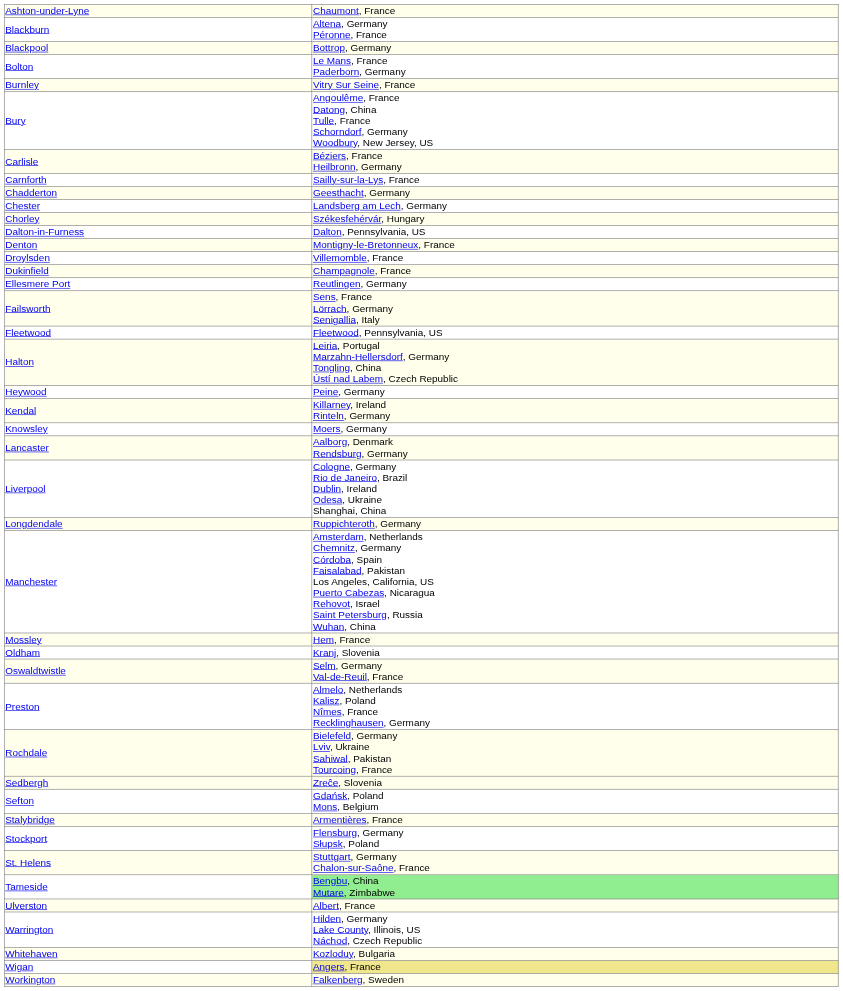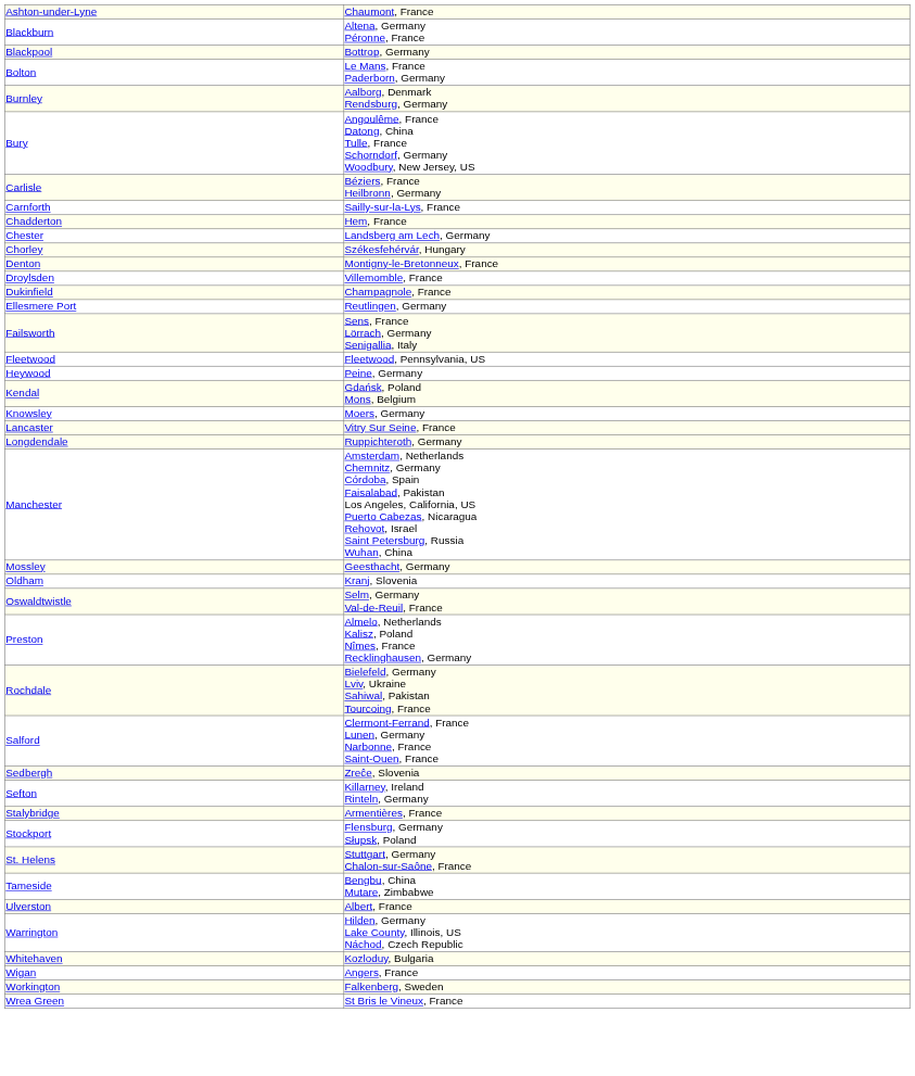Burnley | column 2: Vitry Sur Seine, France -> Aalborg, Denmark Rendsburg, Germany
Chadderton | column 2: Geesthacht, Germany -> Hem, France
- row: Dalton-in-Furness | Dalton, Pennsylvania, US
- row: Halton | Leiria, Portugal Marzahn-Hellersdorf, Germany Tongling, China Ústí nad Labem, Czech Republic
Kendal | column 2: Killarney, Ireland Rinteln, Germany -> Gdańsk, Poland Mons, Belgium
Lancaster | column 2: Aalborg, Denmark Rendsburg, Germany -> Vitry Sur Seine, France
- row: Liverpool | Cologne, Germany Rio de Janeiro, Brazil Dublin, Ireland Odesa, Ukraine Shanghai, China
Mossley | column 2: Hem, France -> Geesthacht, Germany
+ row: Salford | Clermont-Ferrand, France Lunen, Germany Narbonne, France Saint-Ouen, France
Sefton | column 2: Gdańsk, Poland Mons, Belgium -> Killarney, Ireland Rinteln, Germany
Tameside | column 2: lightgreen background -> no background
Wigan | column 2: khaki background -> no background
+ row: Wrea Green | St Bris le Vineux, France
